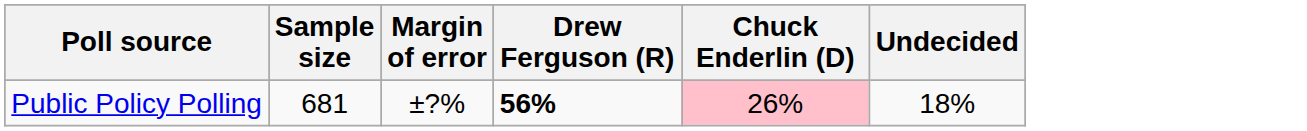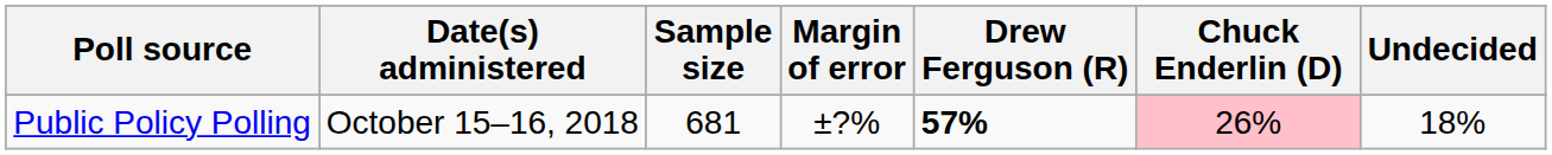+ column: Date(s) administered | October 15–16, 2018
Public Policy Polling | Drew Ferguson (R): 56% -> 57%
